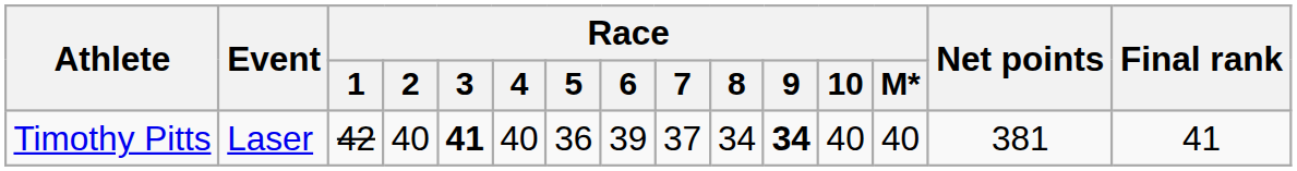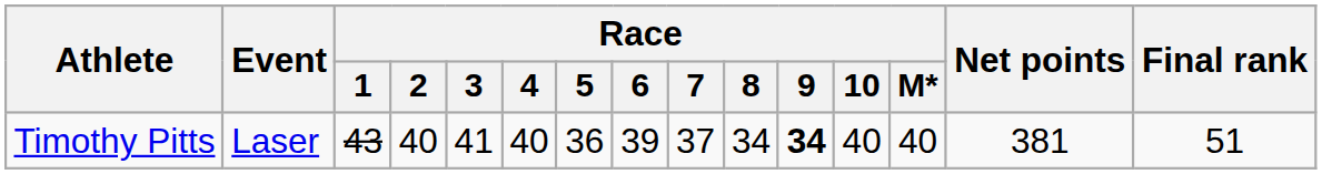Timothy Pitts | Race / 1: 42 -> 43
Timothy Pitts | Race / 3: bold -> normal
Timothy Pitts | Final rank: 41 -> 51
